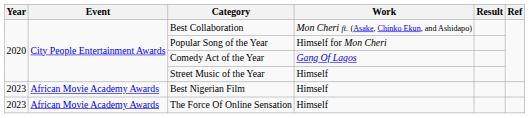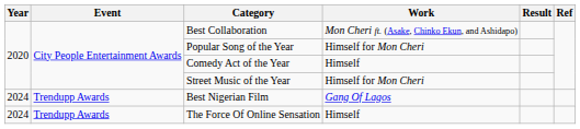Comedy Act of the Year | Work: Gang Of Lagos -> Himself
Street Music of the Year | Work: Himself -> Himself for Mon Cheri
Best Nigerian Film | Year: 2023 -> 2024
Best Nigerian Film | Event: African Movie Academy Awards -> Trendupp Awards
Best Nigerian Film | Work: Himself -> Gang Of Lagos
The Force Of Online Sensation | Year: 2023 -> 2024
The Force Of Online Sensation | Event: African Movie Academy Awards -> Trendupp Awards
